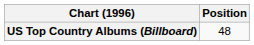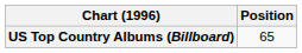US Top Country Albums (Billboard) | Position: 48 -> 65
